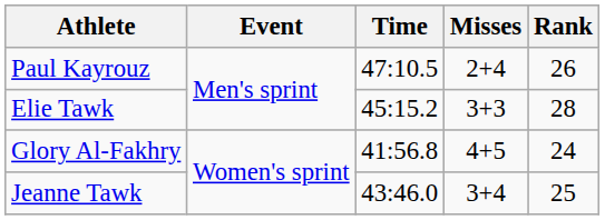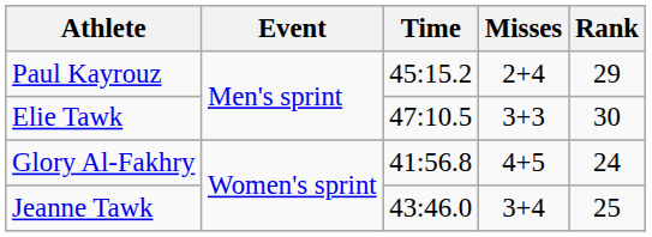Paul Kayrouz | Time: 47:10.5 -> 45:15.2
Paul Kayrouz | Rank: 26 -> 29
Elie Tawk | Time: 45:15.2 -> 47:10.5
Elie Tawk | Rank: 28 -> 30
